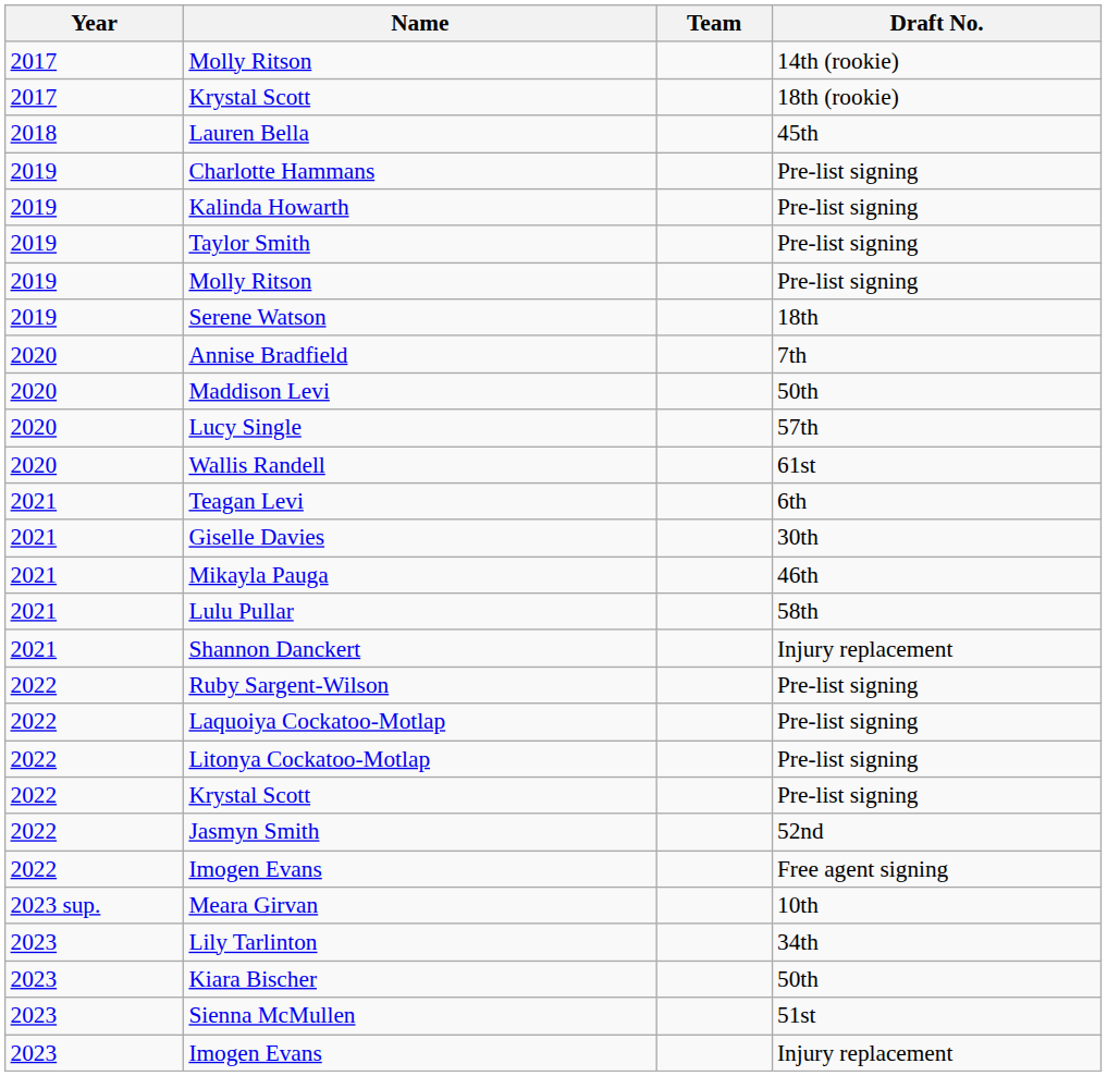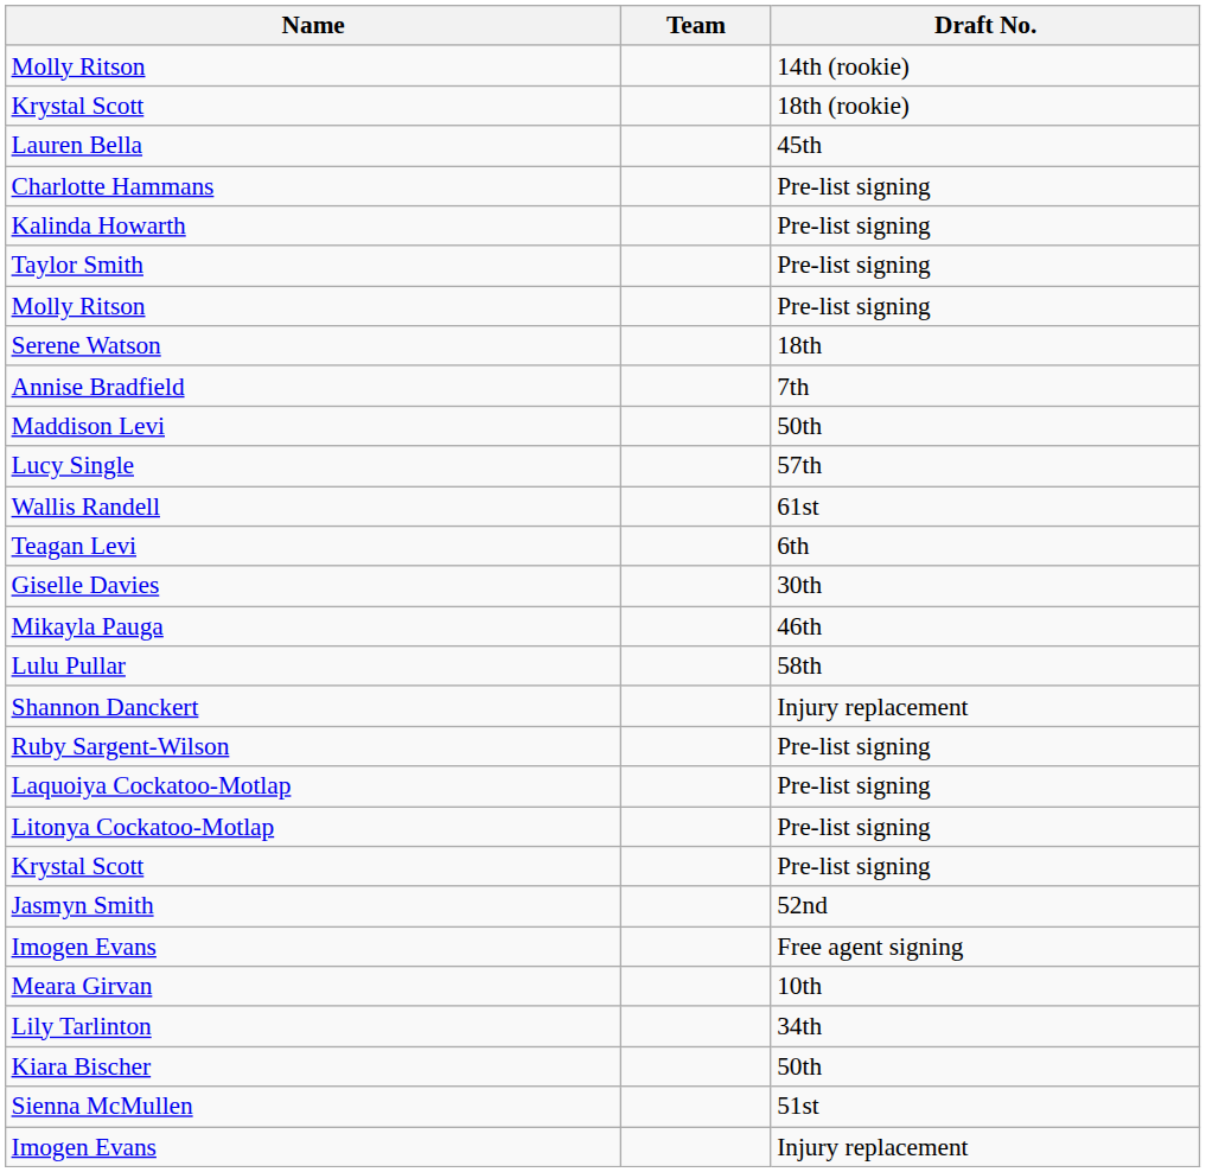- column: Year | 2017 | 2017 | 2018 | 2019 | 2019 | 2019 | 2019 | 2019 | 2020 | 2020 | 2020 | 2020 | 2021 | 2021 | 2021 | 2021 | 2021 | 2022 | 2022 | 2022 | 2022 | 2022 | 2022 | 2023 sup. | 2023 | 2023 | 2023 | 2023
